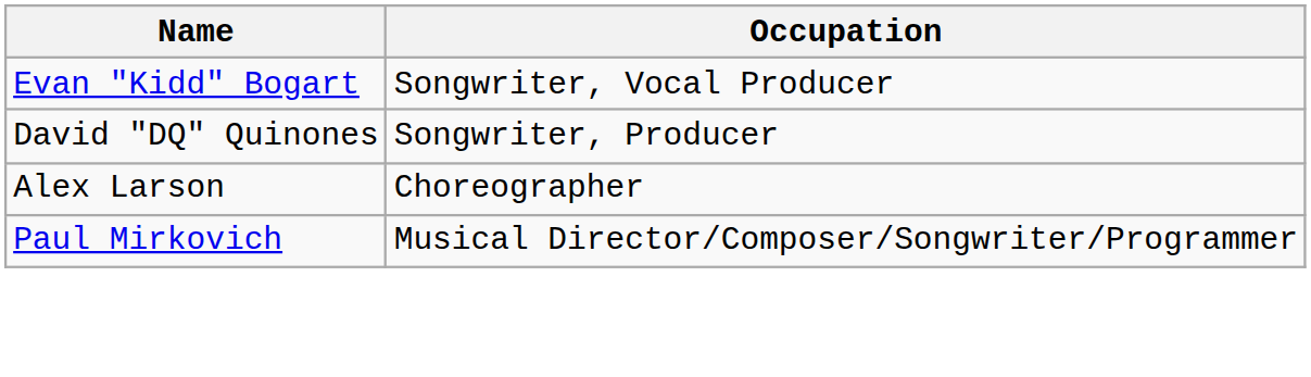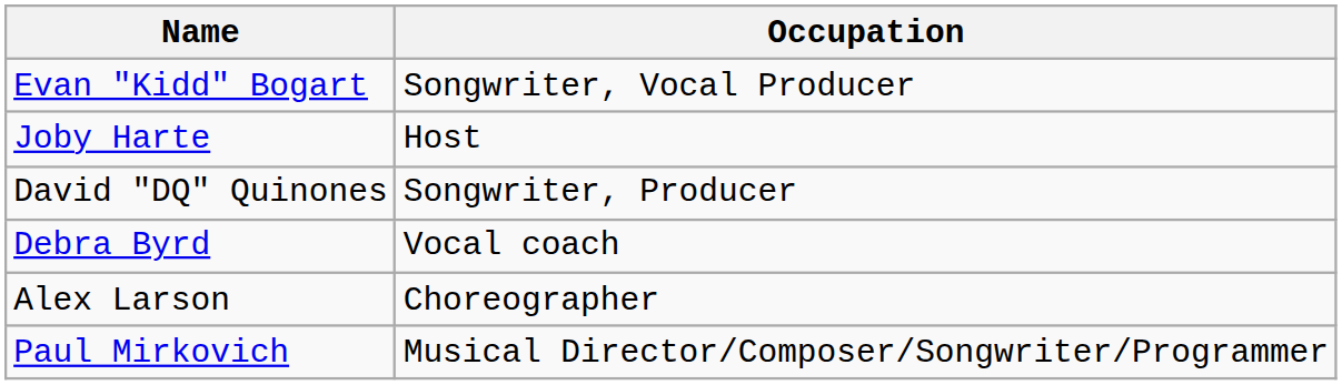+ row: Joby Harte | Host
+ row: Debra Byrd | Vocal coach
